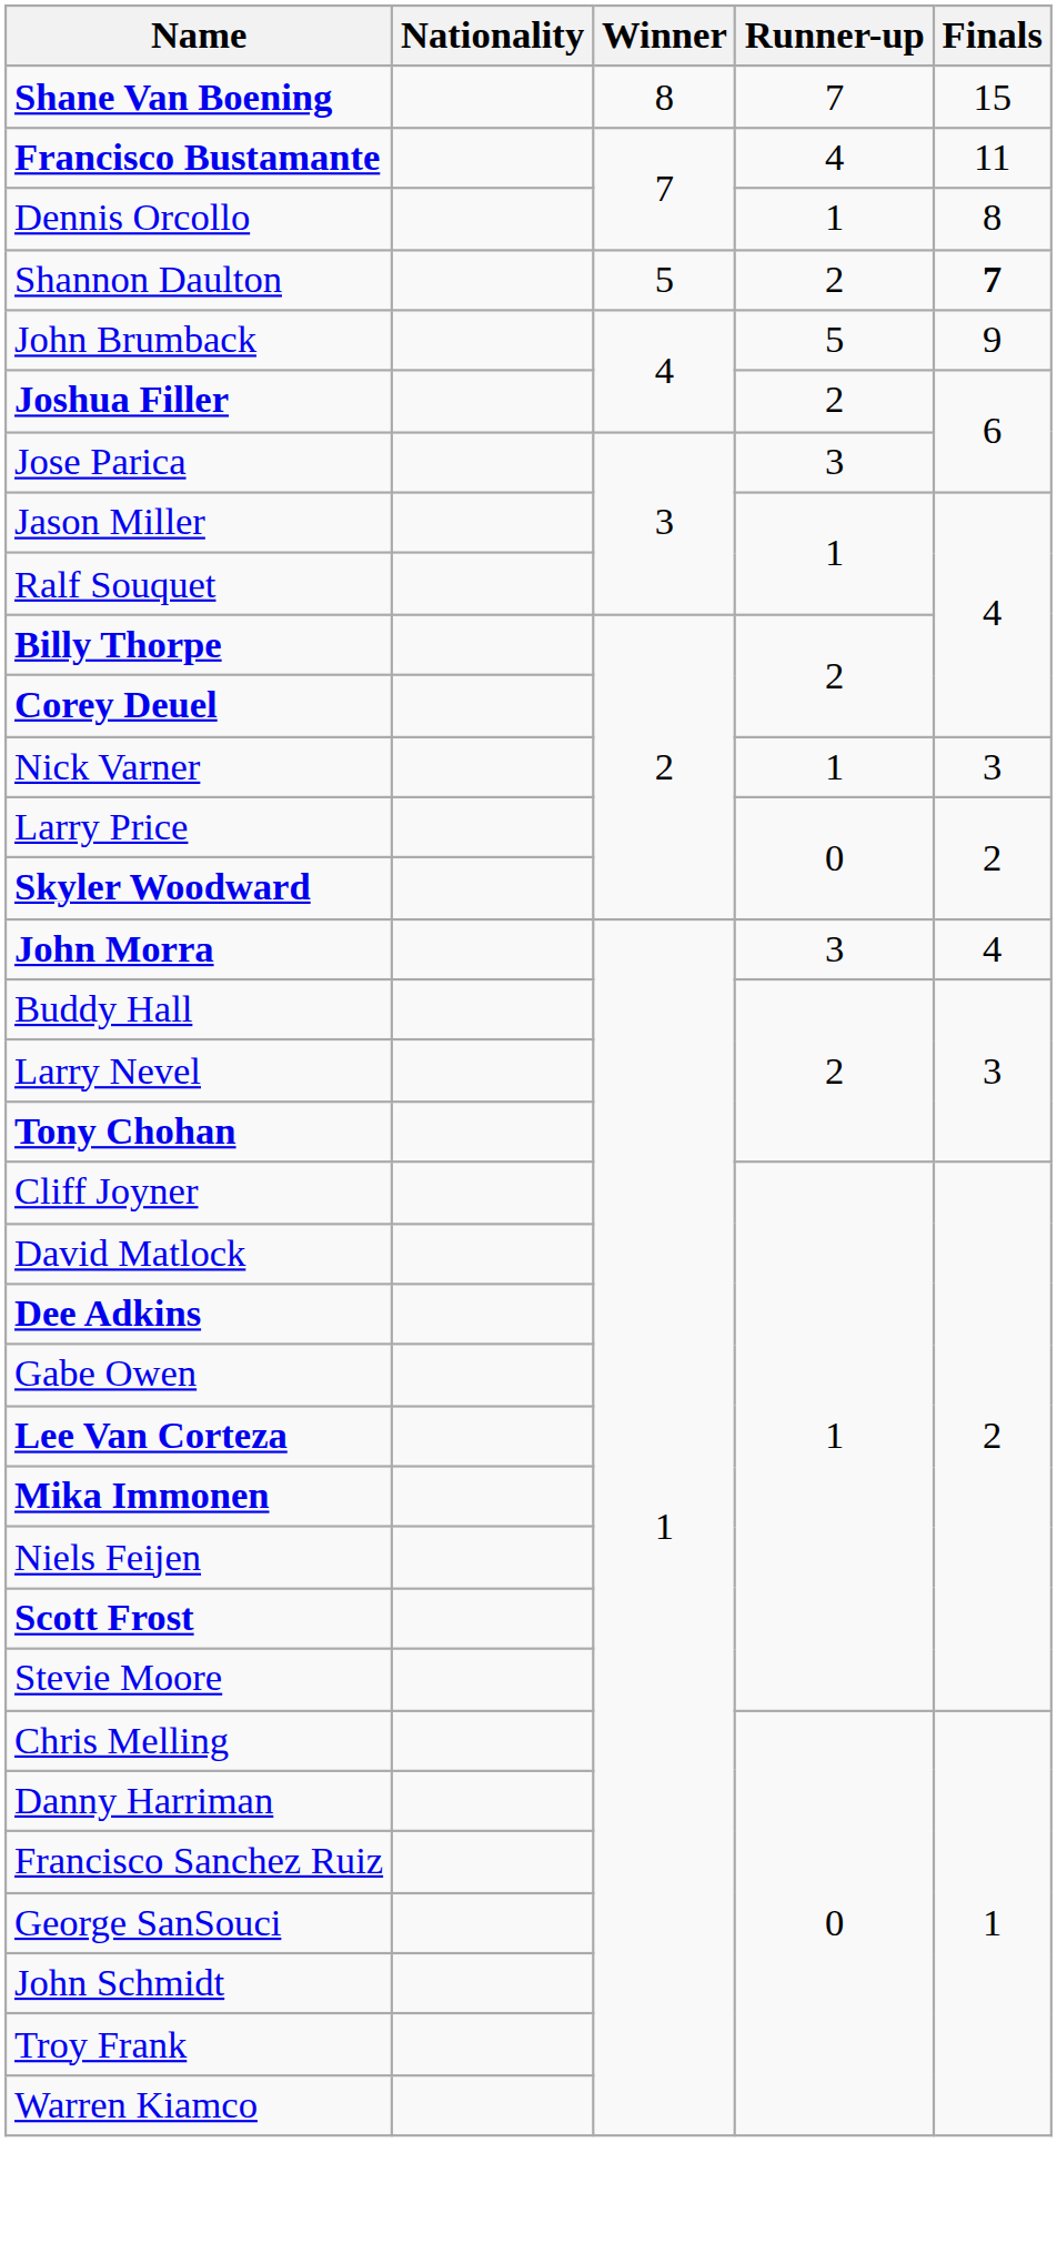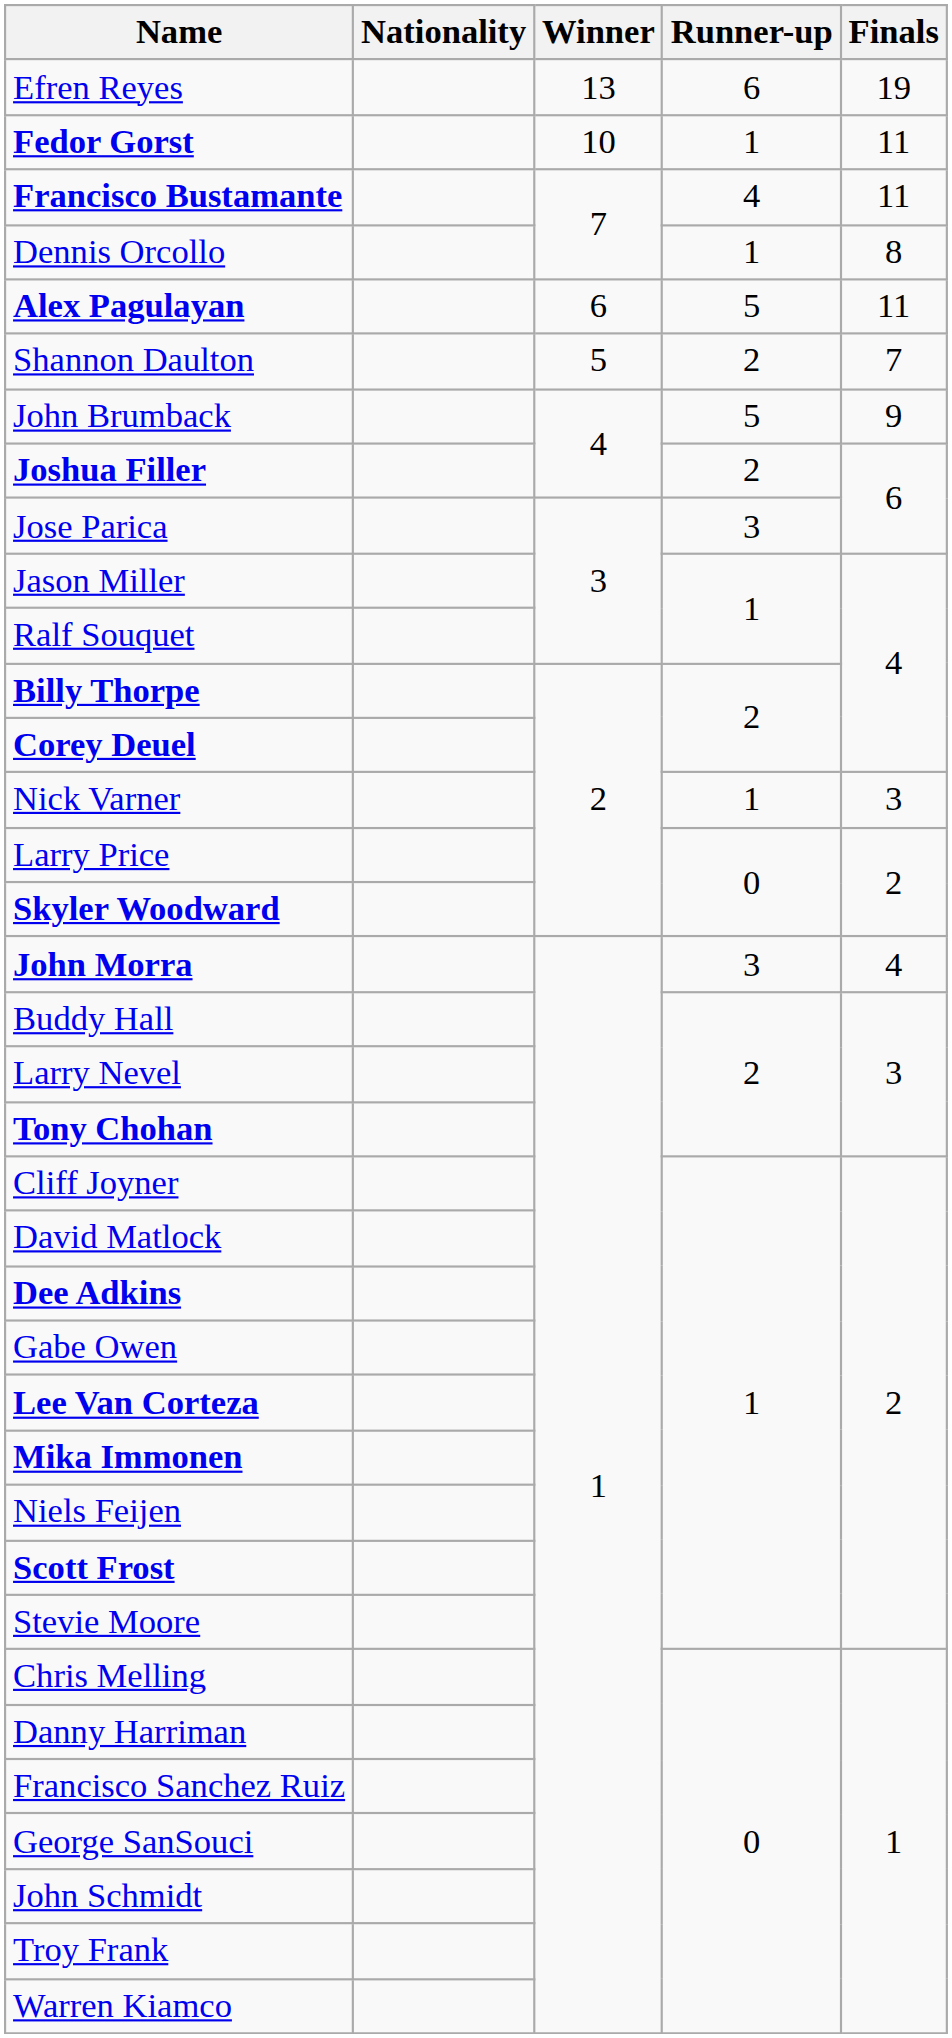+ row: Efren Reyes | 13 | 6 | 19
+ row: Fedor Gorst | 10 | 1 | 11
- row: Shane Van Boening | 8 | 7 | 15
+ row: Alex Pagulayan | 6 | 5 | 11
Shannon Daulton | Finals: bold -> normal
